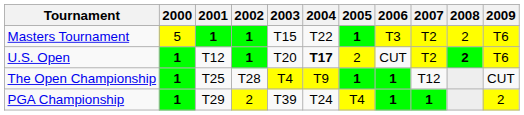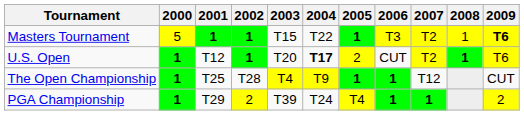Masters Tournament | 2008: 2 -> 1
Masters Tournament | 2009: normal -> bold
U.S. Open | 2008: 2 -> 1
